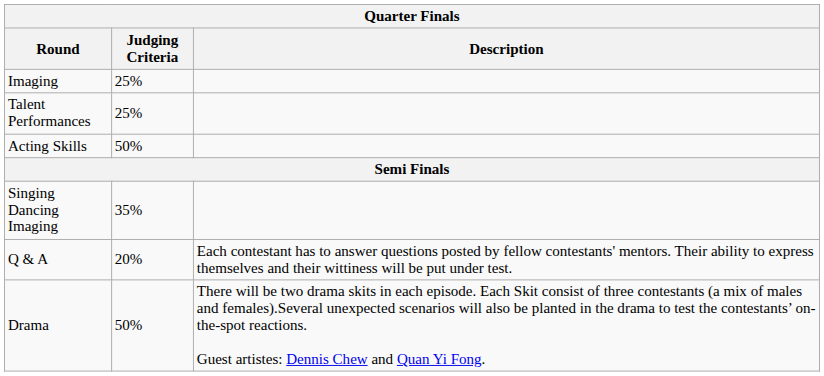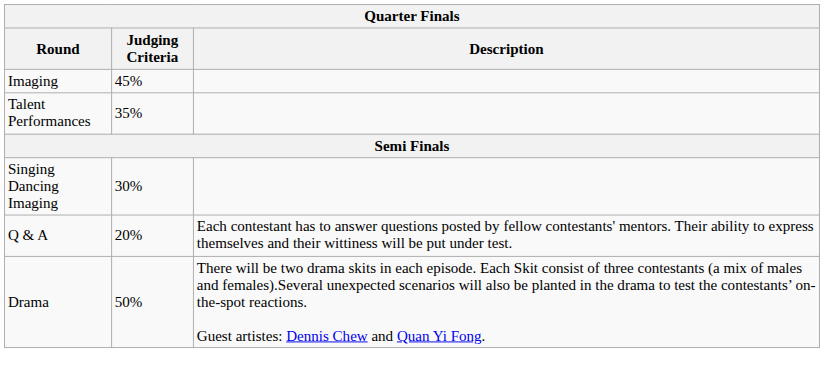Imaging | Judging Criteria: 25% -> 45%
Talent Performances | Judging Criteria: 25% -> 35%
- row: Acting Skills | 50%
Singing Dancing Imaging | Judging Criteria: 35% -> 30%
